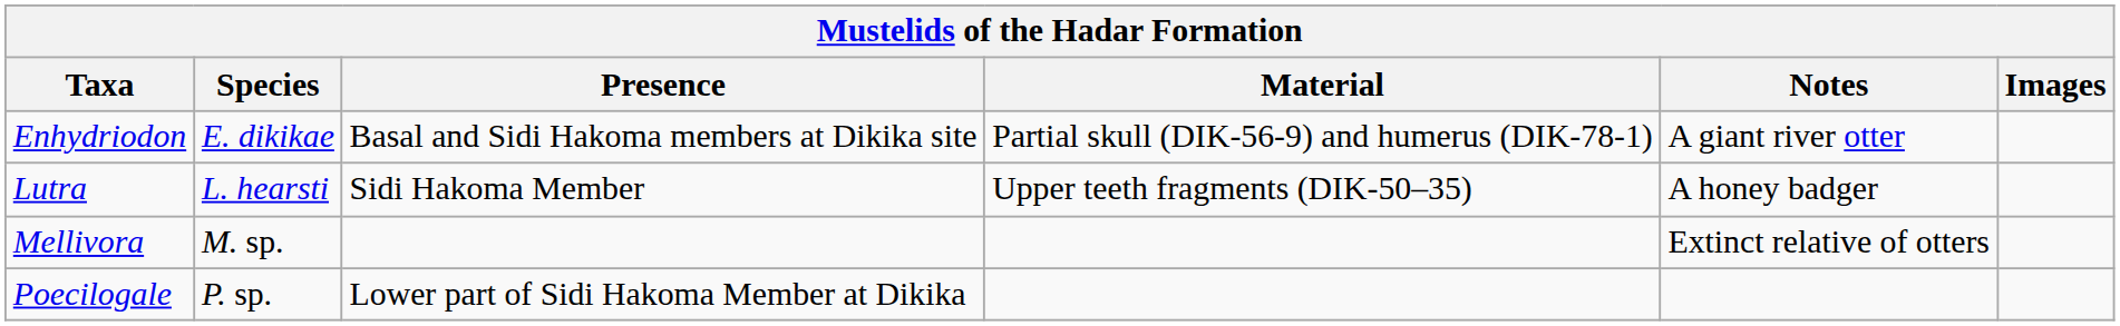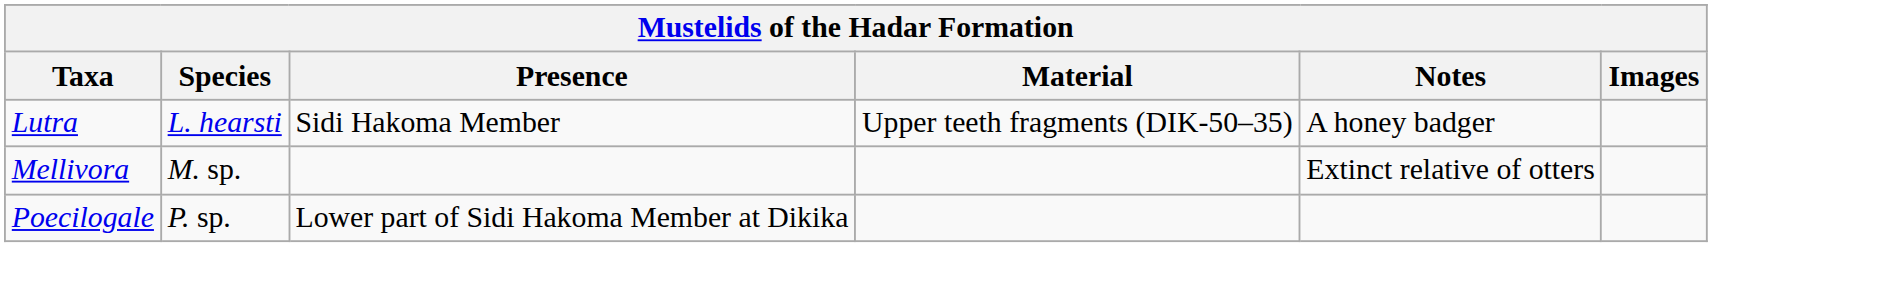- row: Enhydriodon | E. dikikae | Basal and Sidi Hakoma members at Dikika site | Partial skull (DIK-56-9) and humerus (DIK-78-1) | A giant river otter
